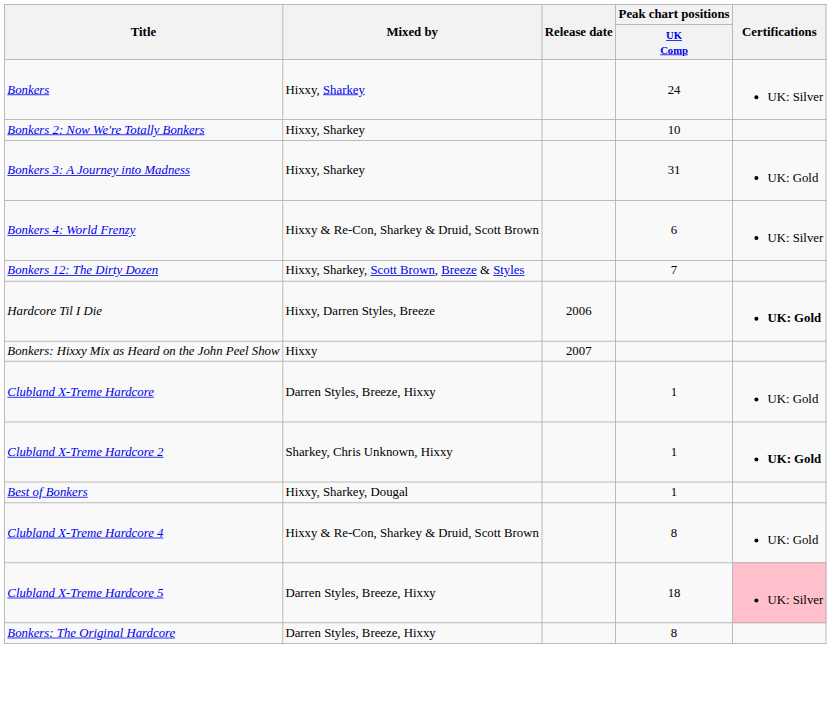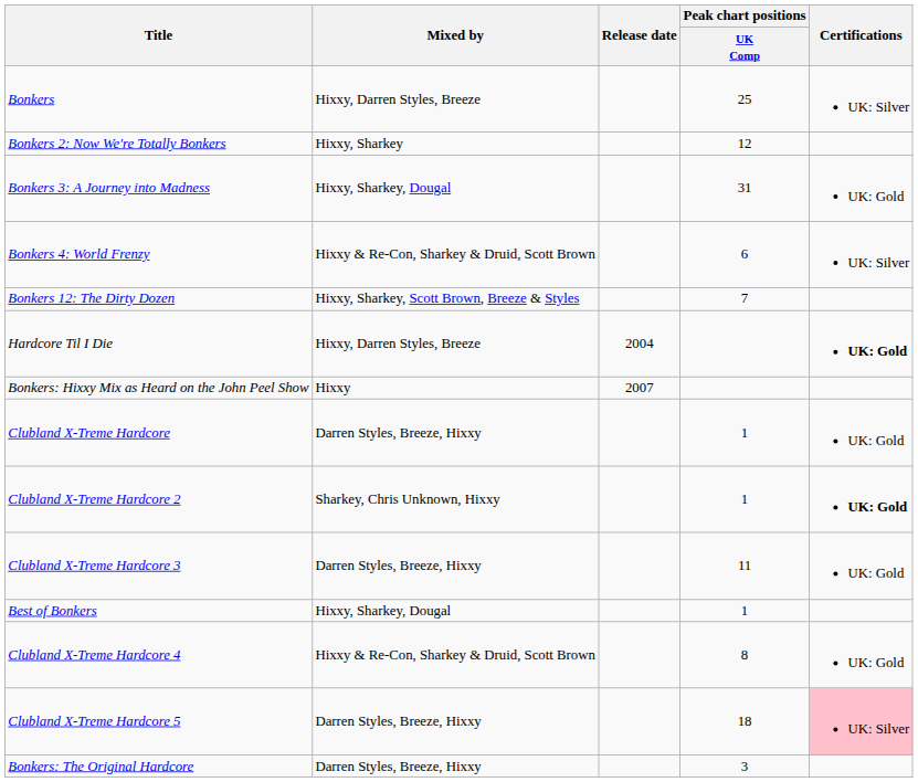Bonkers | Mixed by: Hixxy, Sharkey -> Hixxy, Darren Styles, Breeze
Bonkers | Peak chart positions / UK Comp: 24 -> 25
Bonkers 2: Now We're Totally Bonkers | Peak chart positions / UK Comp: 10 -> 12
Bonkers 3: A Journey into Madness | Mixed by: Hixxy, Sharkey -> Hixxy, Sharkey, Dougal
Hardcore Til I Die | Release date: 2006 -> 2004
+ row: Clubland X-Treme Hardcore 3 | Darren Styles, Breeze, Hixxy | 11 | UK: Gold
Bonkers: The Original Hardcore | Peak chart positions / UK Comp: 8 -> 3
